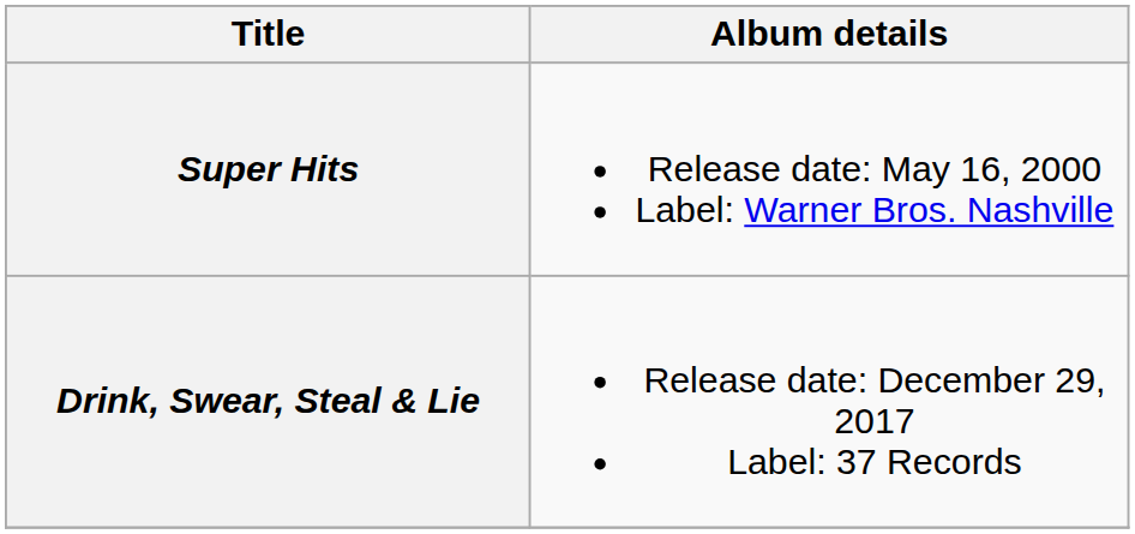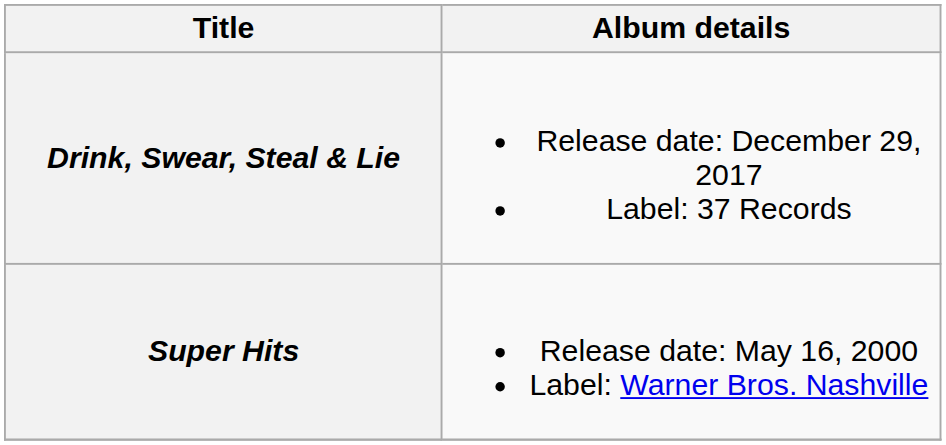rows swapped: Super Hits <-> Drink, Swear, Steal & Lie
